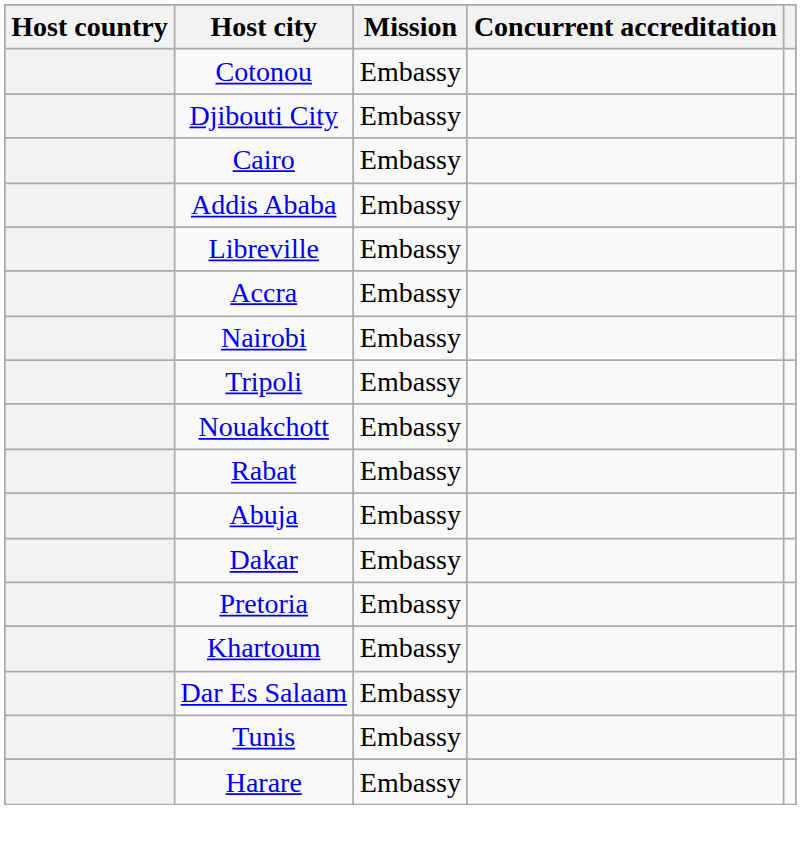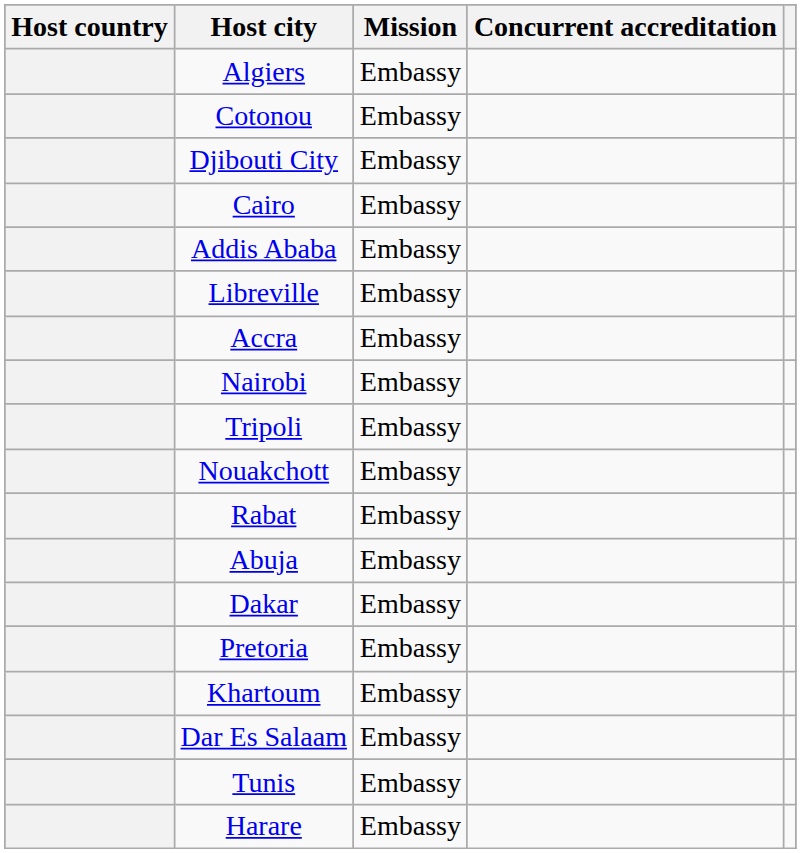+ row: Algiers | Embassy
